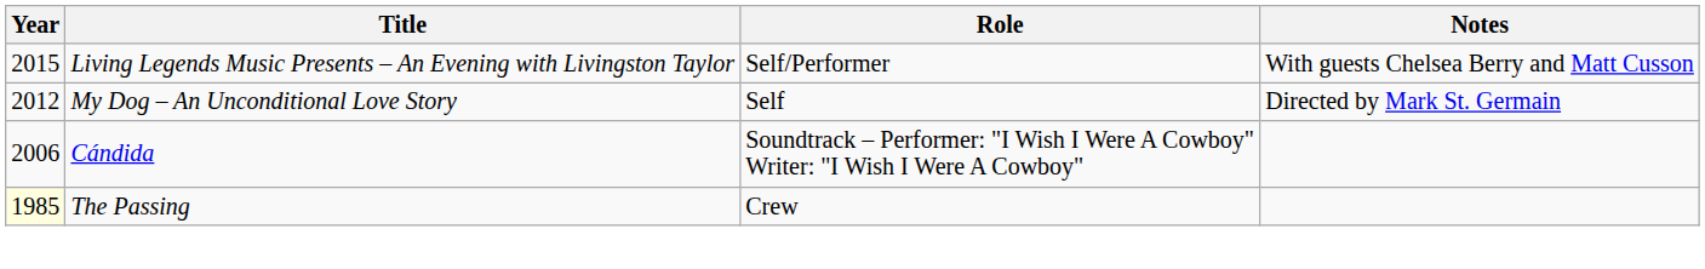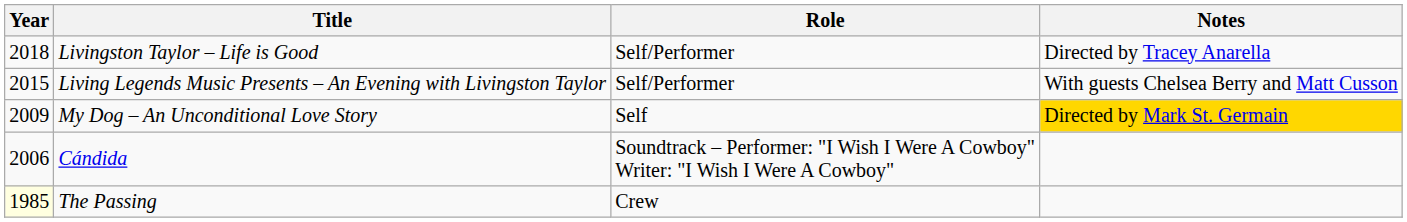+ row: 2018 | Livingston Taylor – Life is Good | Self/Performer | Directed by Tracey Anarella
My Dog – An Unconditional Love Story | Year: 2012 -> 2009
My Dog – An Unconditional Love Story | Notes: no background -> gold background
